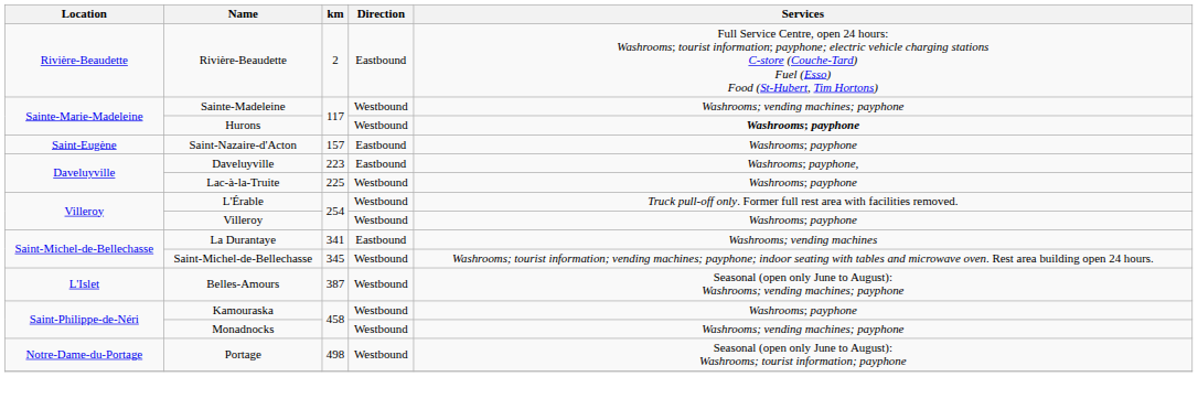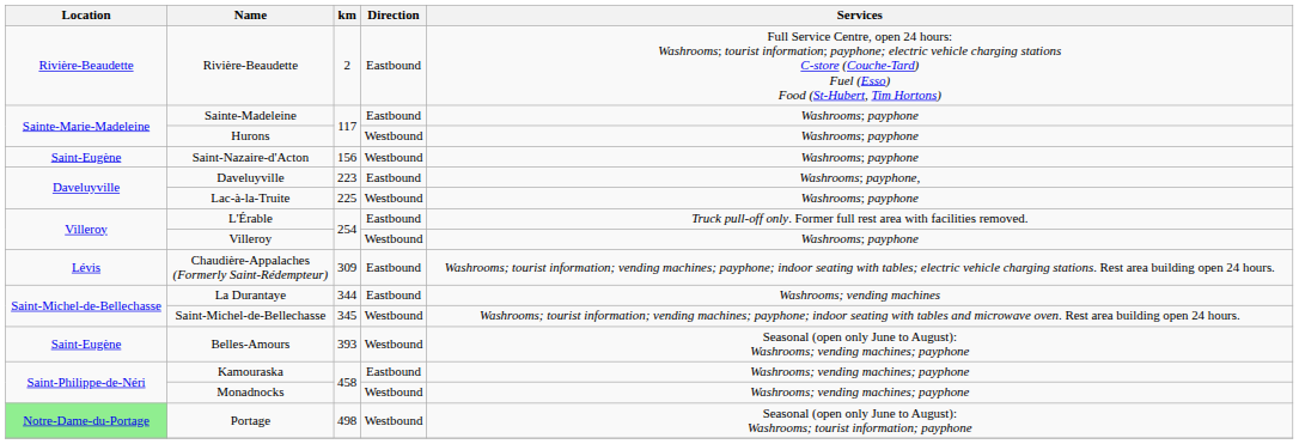Sainte-Madeleine | Direction: Westbound -> Eastbound
Sainte-Madeleine | Services: Washrooms; vending machines; payphone -> Washrooms; payphone
Hurons | Services: bold -> normal
Saint-Nazaire-d'Acton | km: 157 -> 156
Saint-Nazaire-d'Acton | Direction: Eastbound -> Westbound
L'Érable | Direction: Westbound -> Eastbound
+ row: Lévis | Chaudière-Appalaches (Formerly Saint-Rédempteur) | 309 | Eastbound | Washrooms; tourist information; vending machines; payphone; indoor seating with tables; electric vehicle charging stations. Rest area building open 24 hours.
La Durantaye | km: 341 -> 344
Belles-Amours | Location: L'Islet -> Saint-Eugène
Belles-Amours | km: 387 -> 393
Kamouraska | Direction: Westbound -> Eastbound
Kamouraska | Services: Washrooms; payphone -> Washrooms; vending machines; payphone
Portage | Location: no background -> lightgreen background
